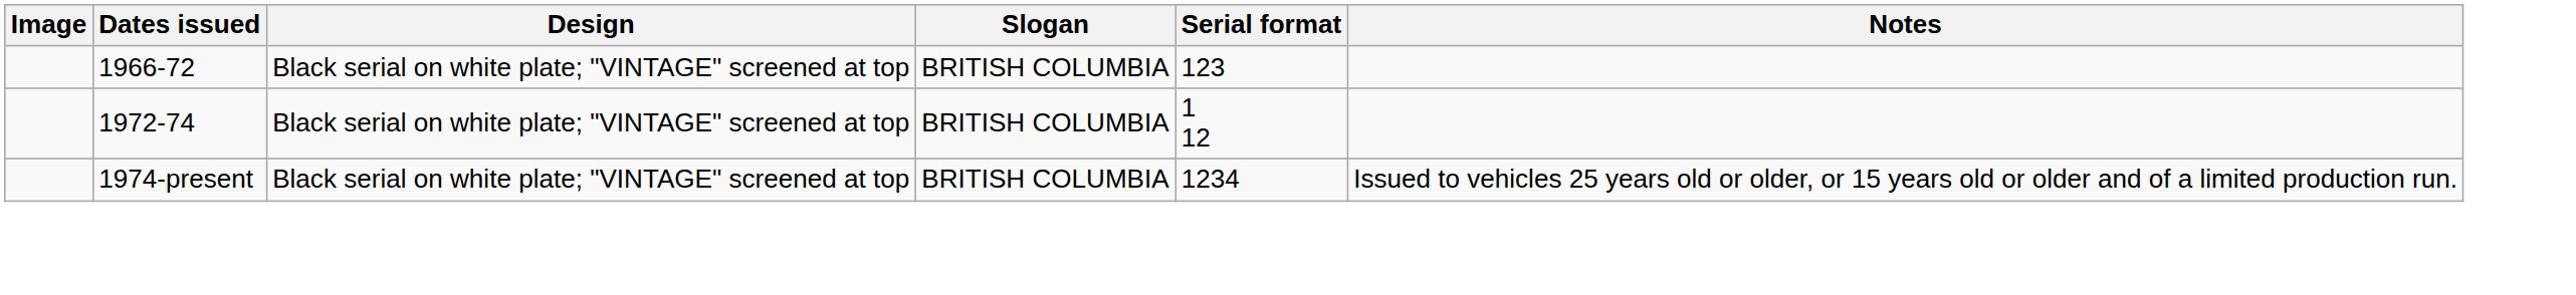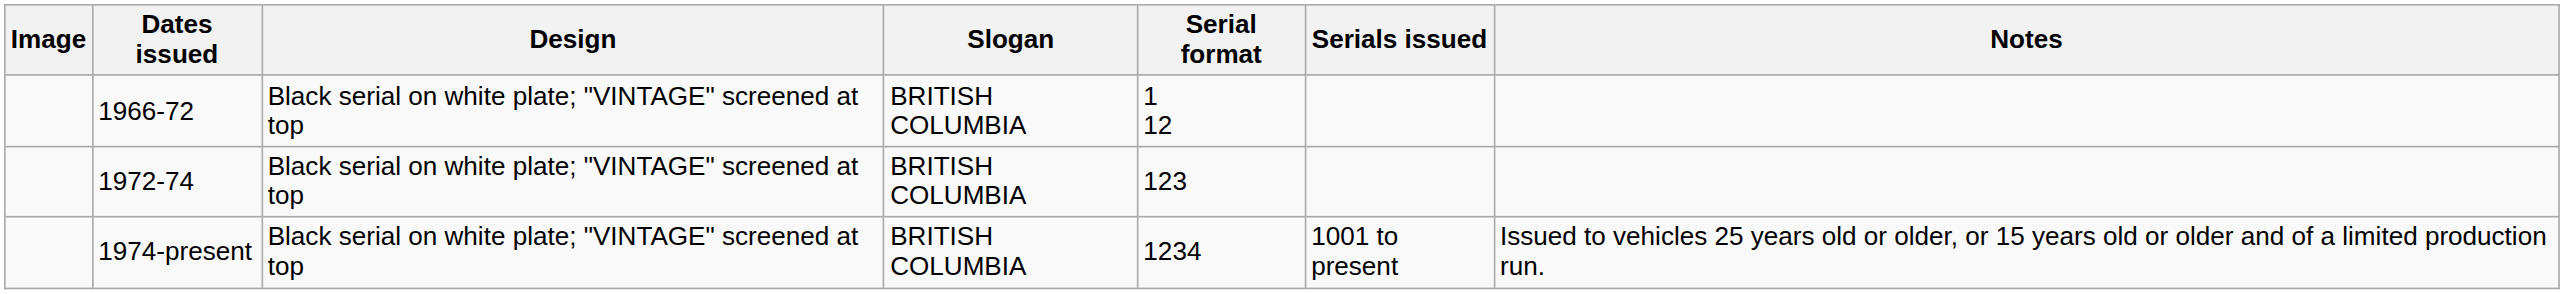+ column: Serials issued | 1001 to present
1966-72 | Serial format: 123 -> 1 12
1972-74 | Serial format: 1 12 -> 123
